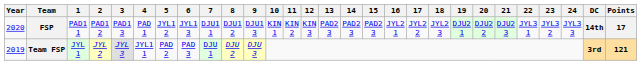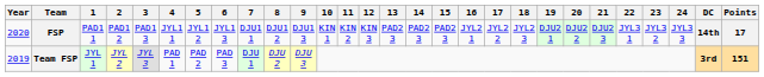FSP | 4: PAD 1 -> JYL1 1
Team FSP | 4: JYL1 1 -> PAD 1
Team FSP | Points: 121 -> 151
